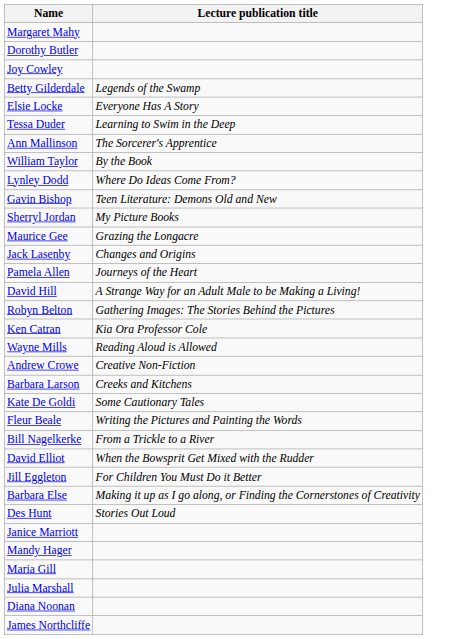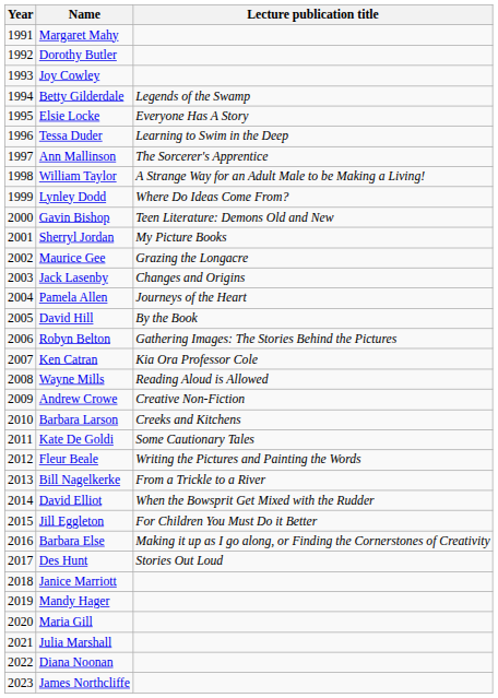+ column: Year | 1991 | 1992 | 1993 | 1994 | 1995 | 1996 | 1997 | 1998 | 1999 | 2000 | 2001 | 2002 | 2003 | 2004 | 2005 | 2006 | 2007 | 2008 | 2009 | 2010 | 2011 | 2012 | 2013 | 2014 | 2015 | 2016 | 2017 | 2018 | 2019 | 2020 | 2021 | 2022 | 2023
William Taylor | Lecture publication title: By the Book -> A Strange Way for an Adult Male to be Making a Living!
David Hill | Lecture publication title: A Strange Way for an Adult Male to be Making a Living! -> By the Book
